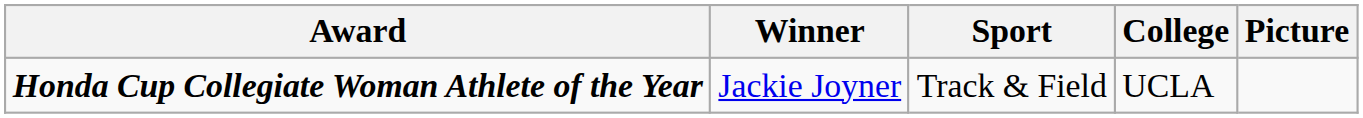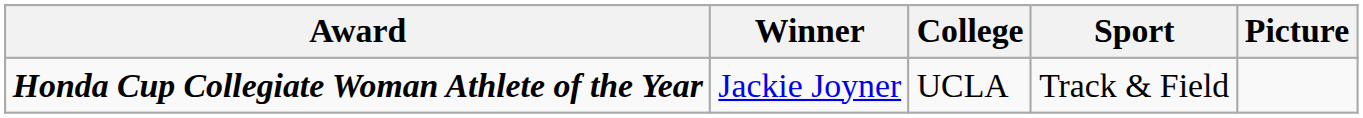columns swapped: Sport <-> College
